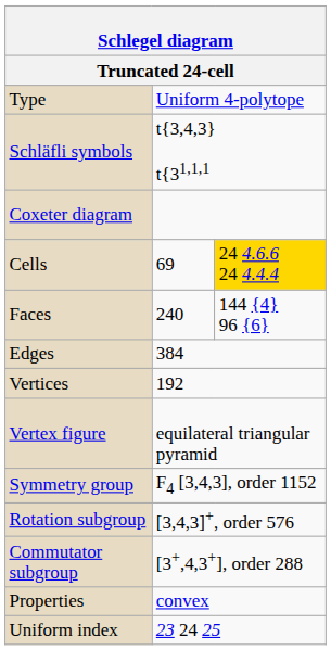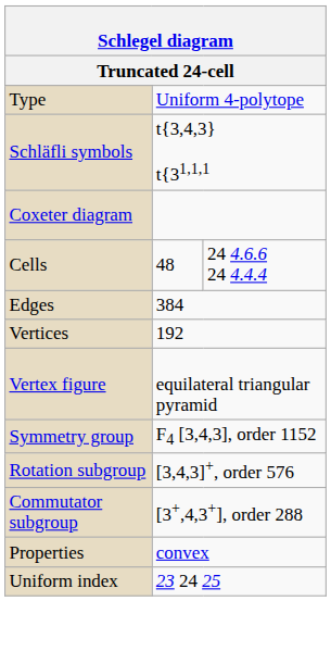Cells | column 2: 69 -> 48
Cells | column 3: gold background -> no background
- row: Faces | 240 | 144 {4} 96 {6}
